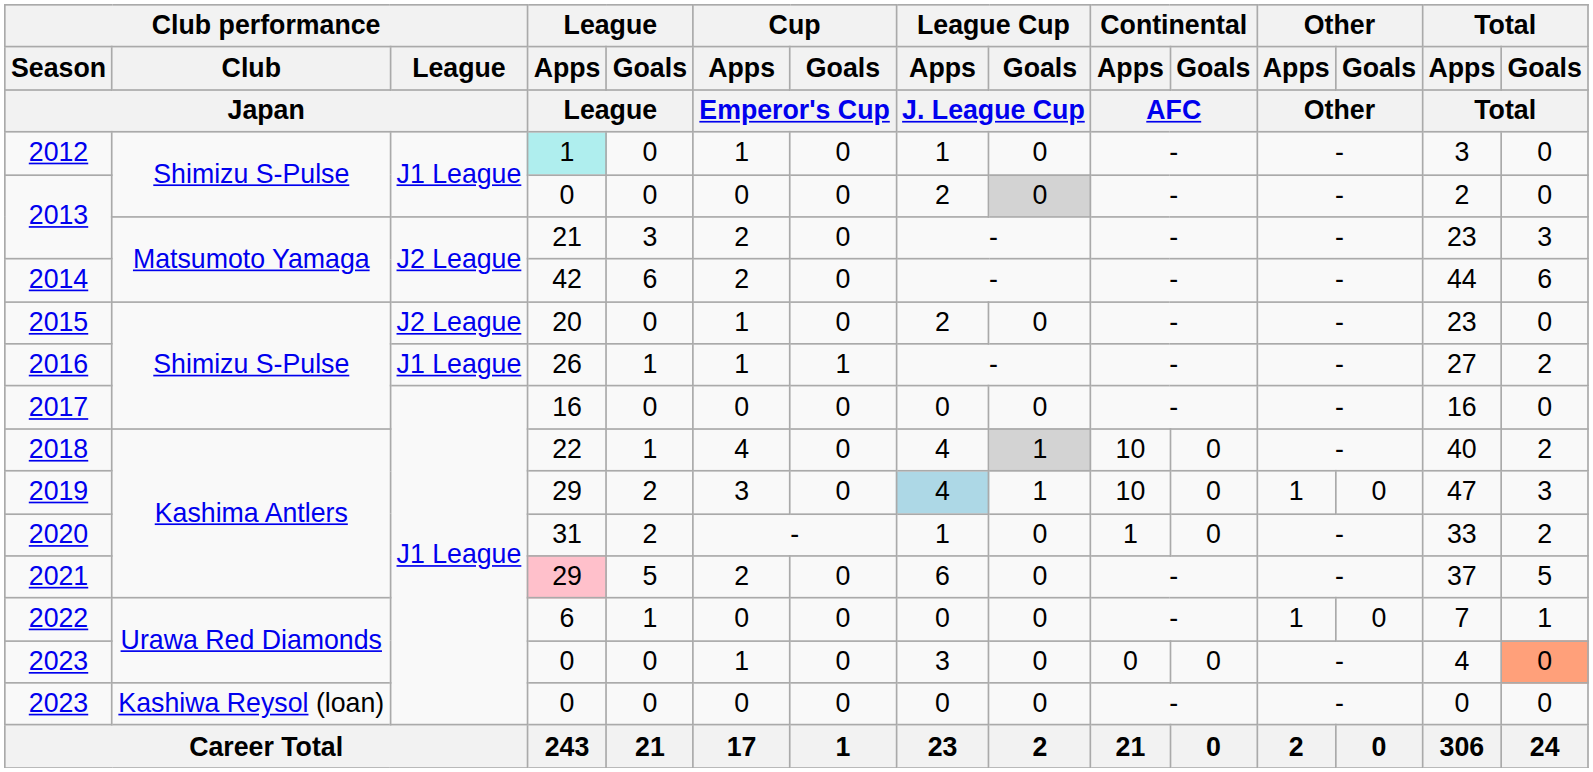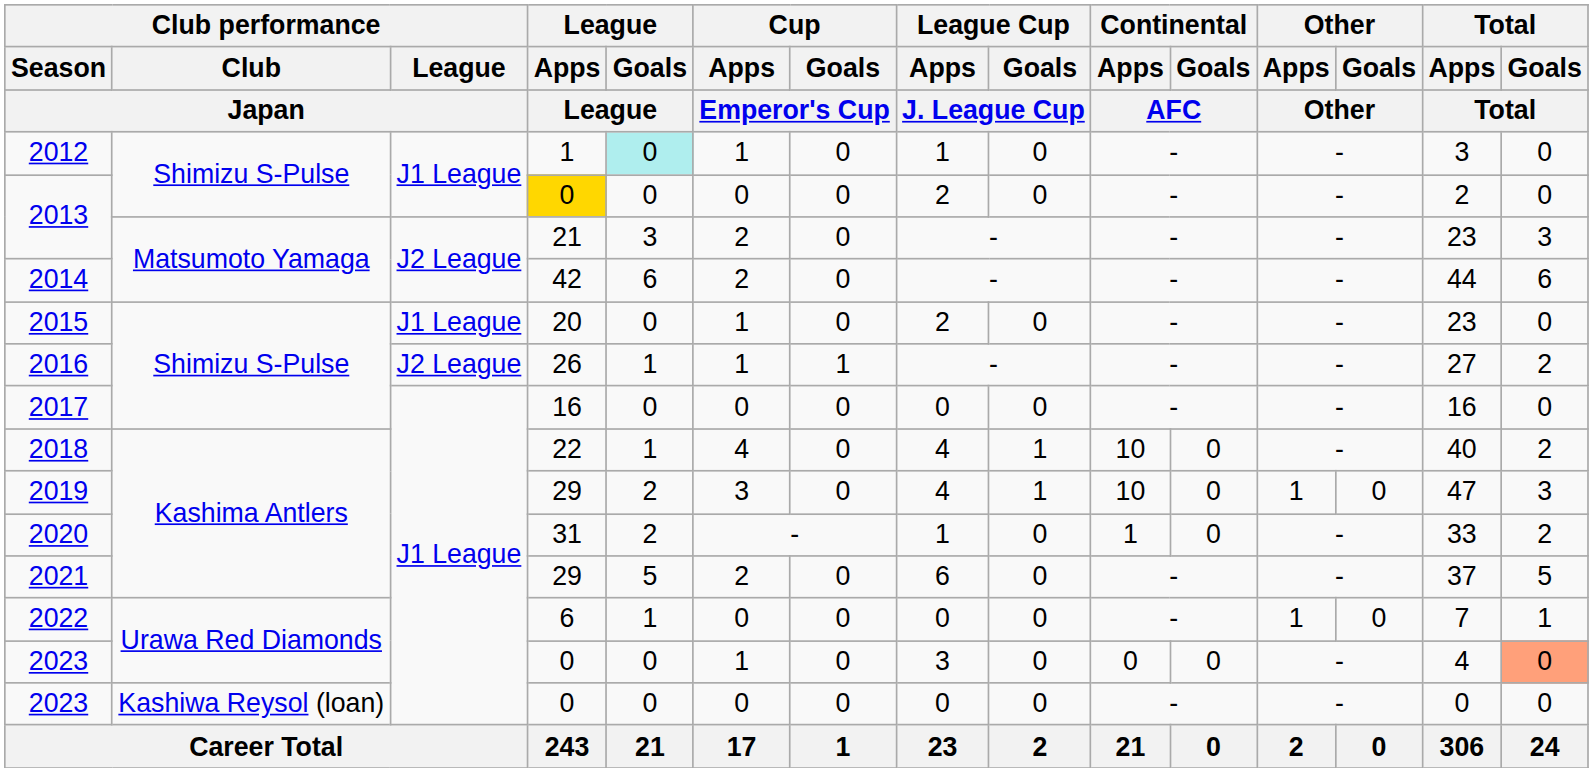2012 | League / Apps / League: paleturquoise background -> no background
2012 | League / Goals / League: no background -> paleturquoise background
2013 / Shimizu S-Pulse | League / Apps / League: no background -> gold background
2013 / Shimizu S-Pulse | League Cup / Goals / J. League Cup: lightgrey background -> no background
2015 | Club performance / League / Japan: J2 League -> J1 League
2016 | Club performance / League / Japan: J1 League -> J2 League
2018 | League Cup / Goals / J. League Cup: lightgrey background -> no background
2019 | League Cup / Apps / J. League Cup: lightblue background -> no background
2021 | League / Apps / League: pink background -> no background
